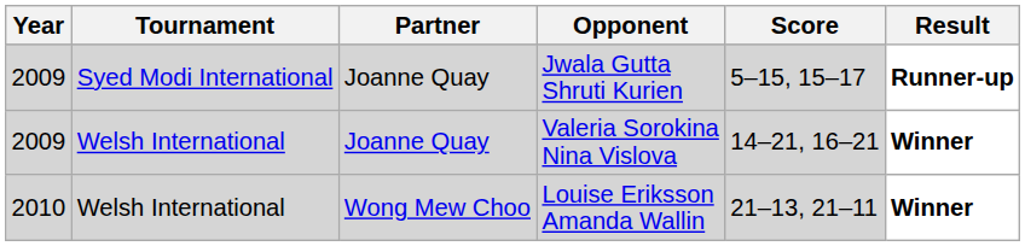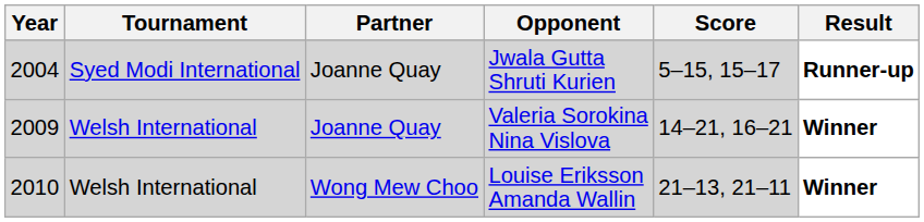Jwala Gutta Shruti Kurien | Year: 2009 -> 2004
